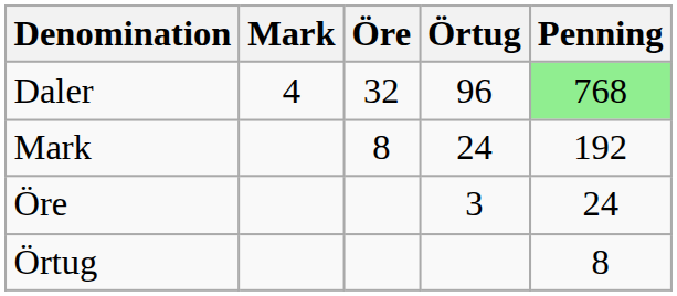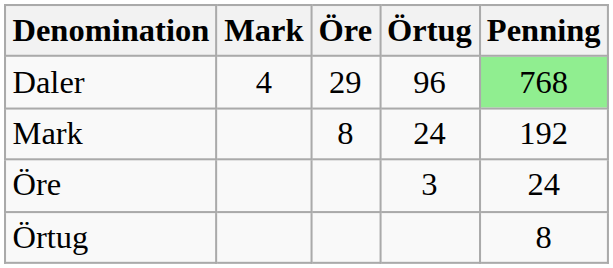Daler | Öre: 32 -> 29
